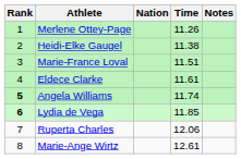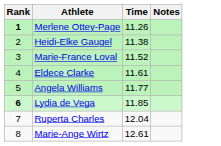- column: Nation
Merlene Ottey-Page | Rank: normal -> bold
Marie-France Loval | Time: 11.51 -> 11.52
Angela Williams | Rank: bold -> normal
Angela Williams | Time: 11.74 -> 11.77
Ruperta Charles | Time: 12.06 -> 12.04
